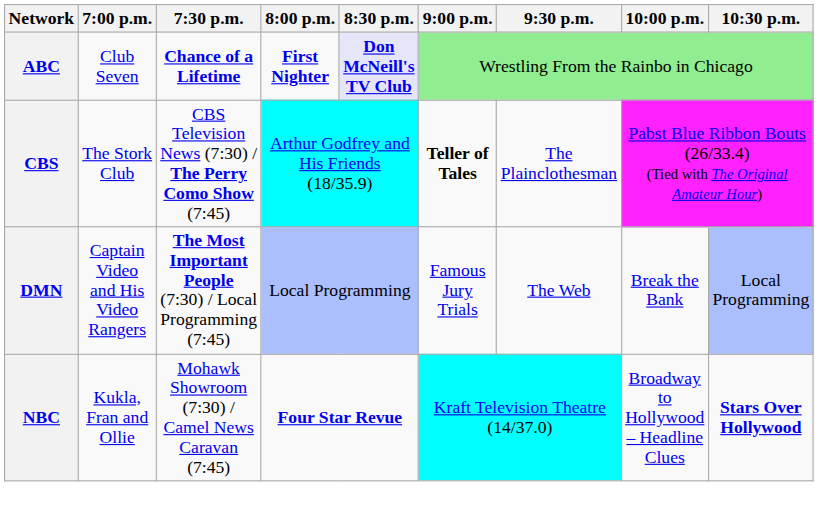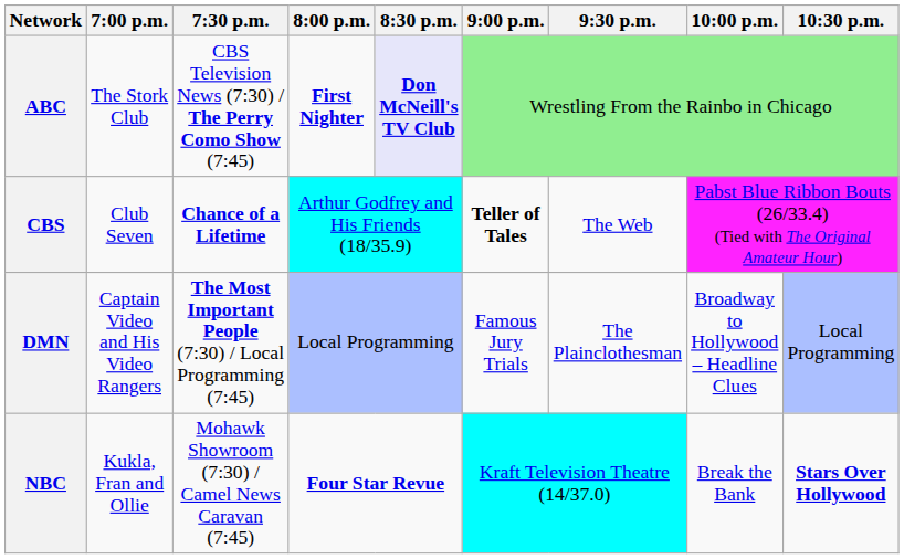ABC | 7:00 p.m.: Club Seven -> The Stork Club
ABC | 7:30 p.m.: Chance of a Lifetime -> CBS Television News (7:30) / The Perry Como Show (7:45)
CBS | 7:00 p.m.: The Stork Club -> Club Seven
CBS | 7:30 p.m.: CBS Television News (7:30) / The Perry Como Show (7:45) -> Chance of a Lifetime
CBS | 9:30 p.m.: The Plainclothesman -> The Web
DMN | 9:30 p.m.: The Web -> The Plainclothesman
DMN | 10:00 p.m.: Break the Bank -> Broadway to Hollywood – Headline Clues
NBC | 10:00 p.m.: Broadway to Hollywood – Headline Clues -> Break the Bank
